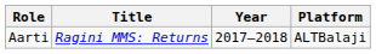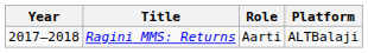columns swapped: Year <-> Role
